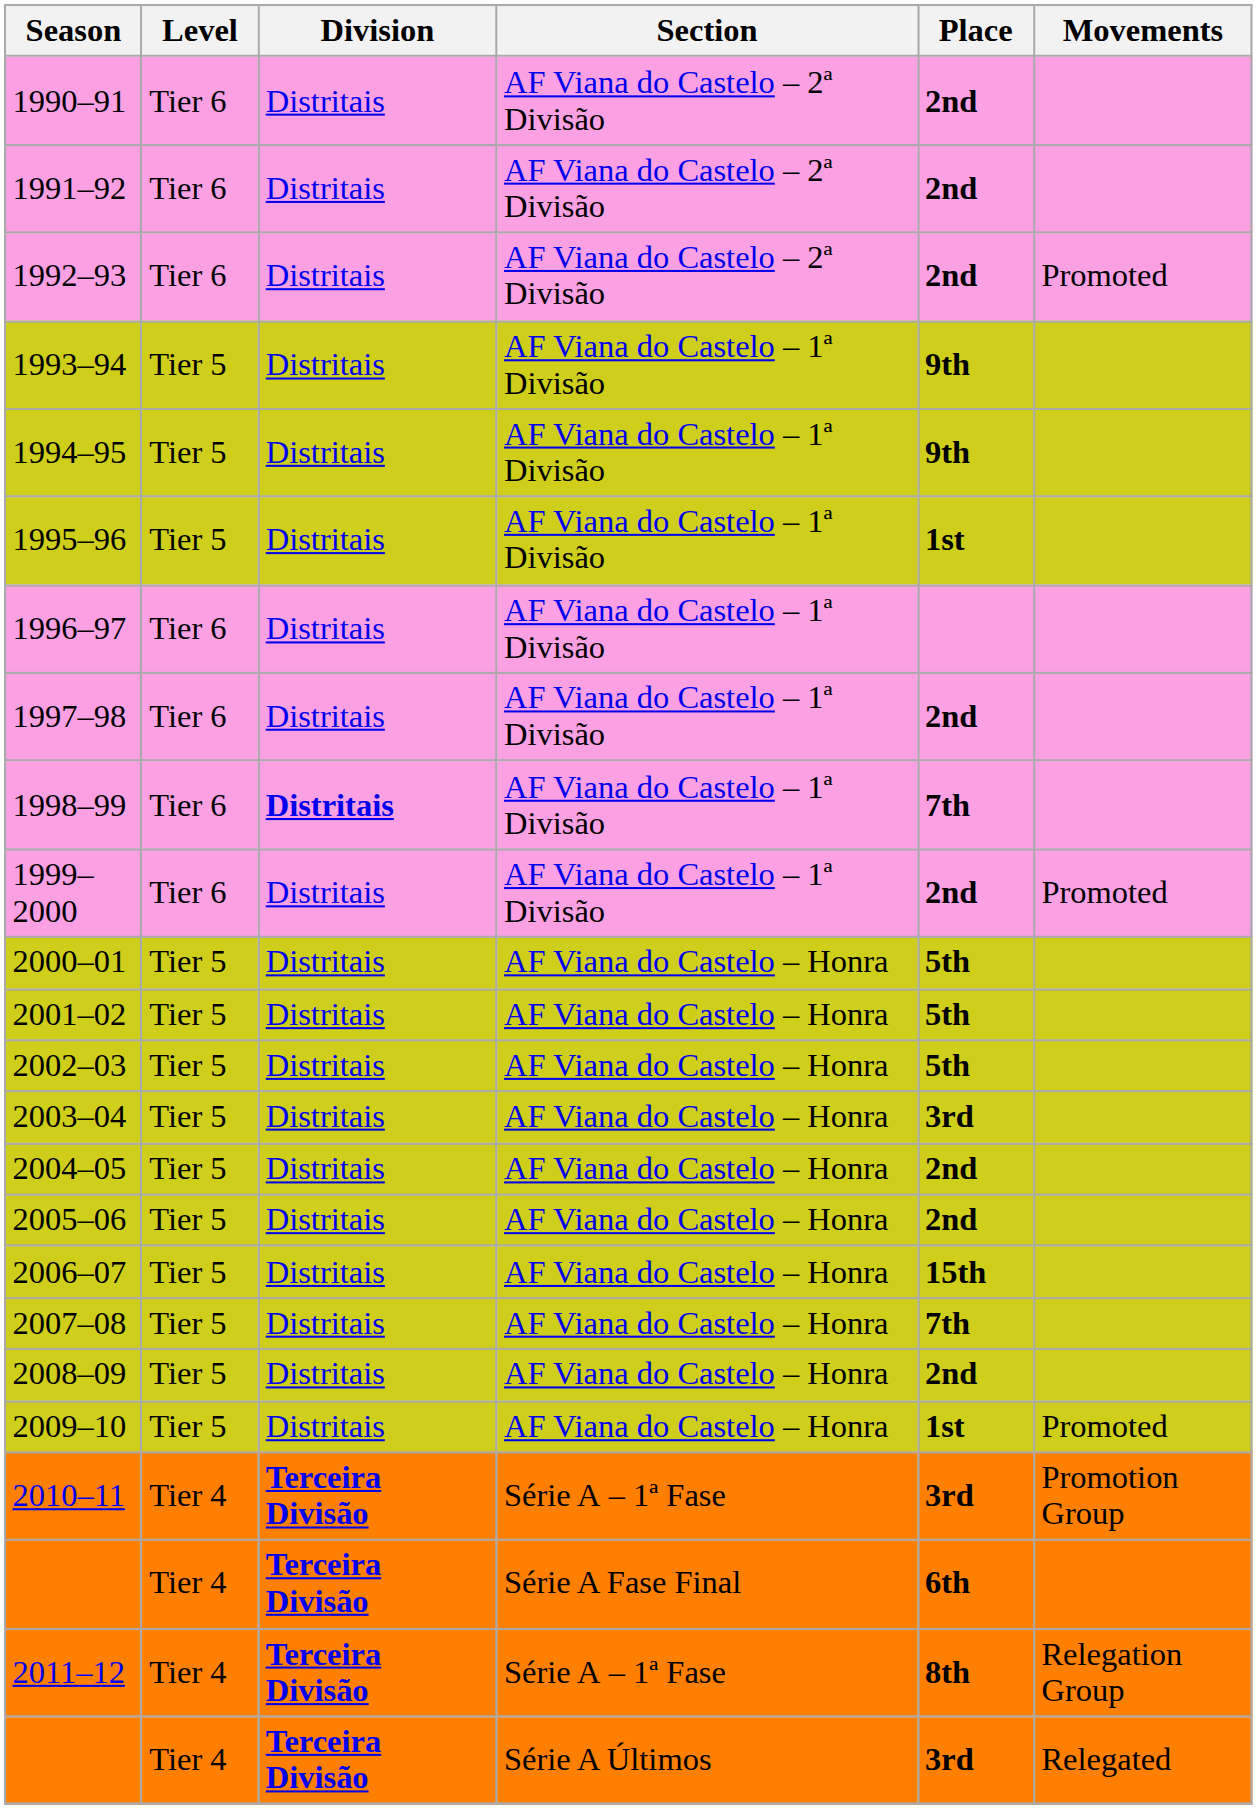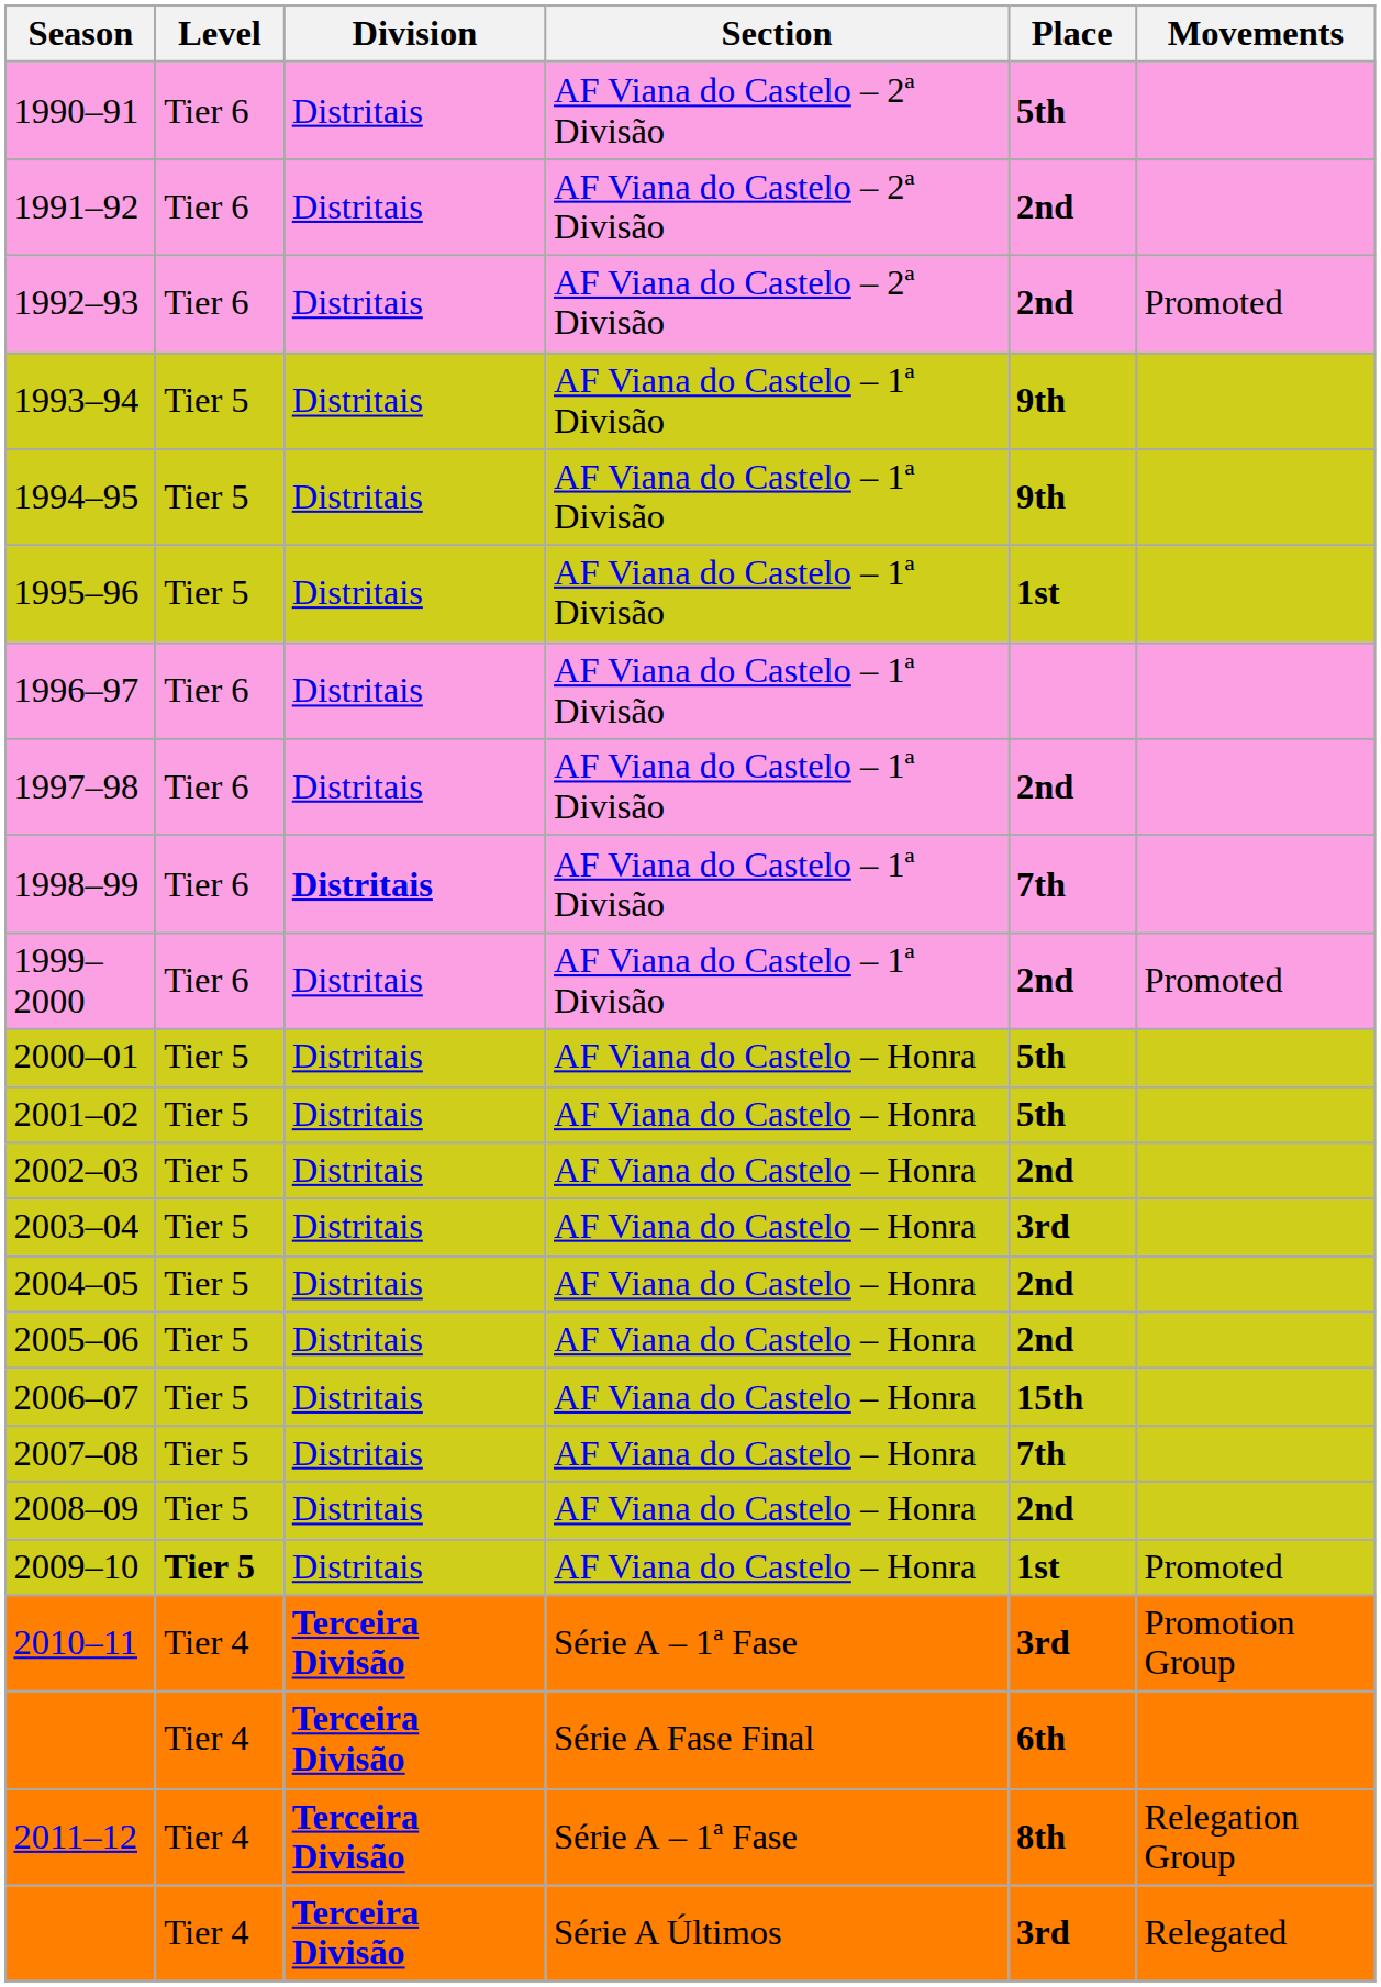1990–91 | Place: 2nd -> 5th
2002–03 | Place: 5th -> 2nd
2009–10 | Level: normal -> bold
